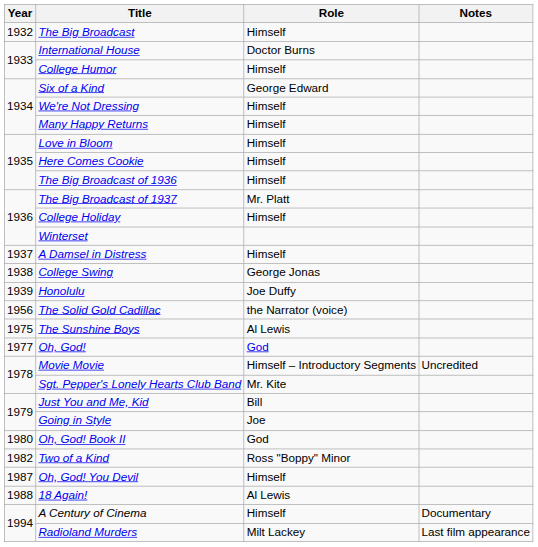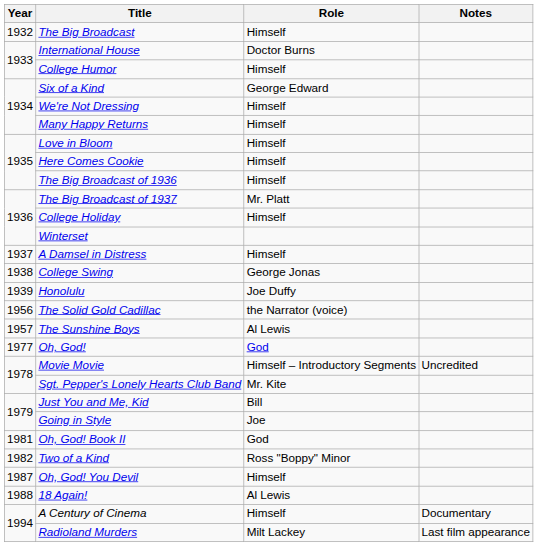The Sunshine Boys | Year: 1975 -> 1957
Oh, God! Book II | Year: 1980 -> 1981
